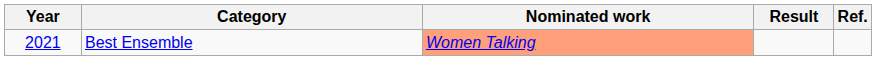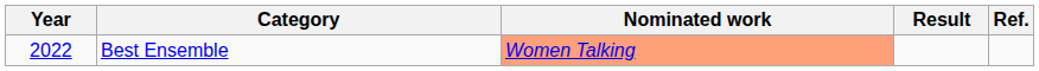Best Ensemble | Year: 2021 -> 2022
